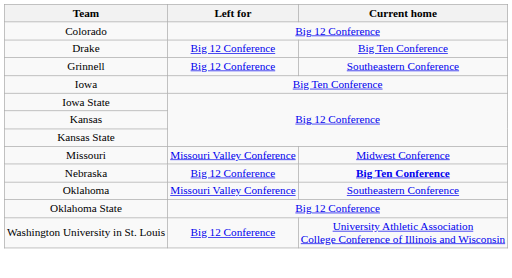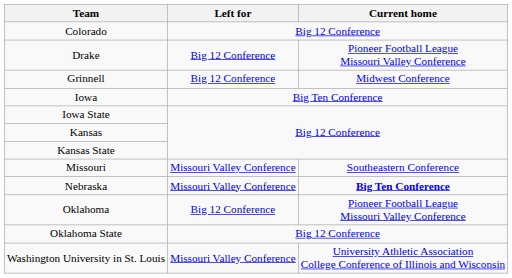Drake | Current home: Big Ten Conference -> Pioneer Football League Missouri Valley Conference
Grinnell | Current home: Southeastern Conference -> Midwest Conference
Missouri | Current home: Midwest Conference -> Southeastern Conference
Nebraska | Left for: Big 12 Conference -> Missouri Valley Conference
Oklahoma | Left for: Missouri Valley Conference -> Big 12 Conference
Oklahoma | Current home: Southeastern Conference -> Pioneer Football League Missouri Valley Conference
Washington University in St. Louis | Left for: Big 12 Conference -> Missouri Valley Conference
